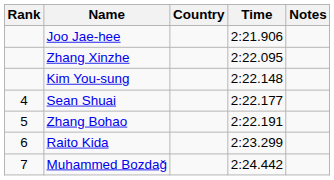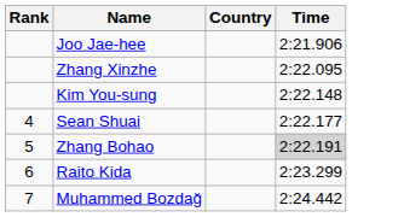- column: Notes
Zhang Bohao | Time: no background -> lightgrey background
